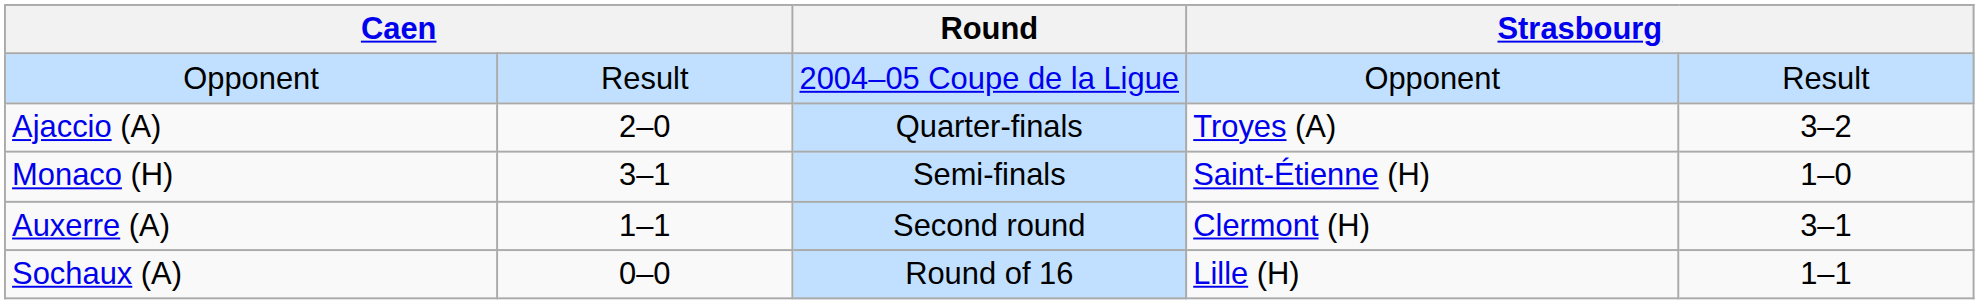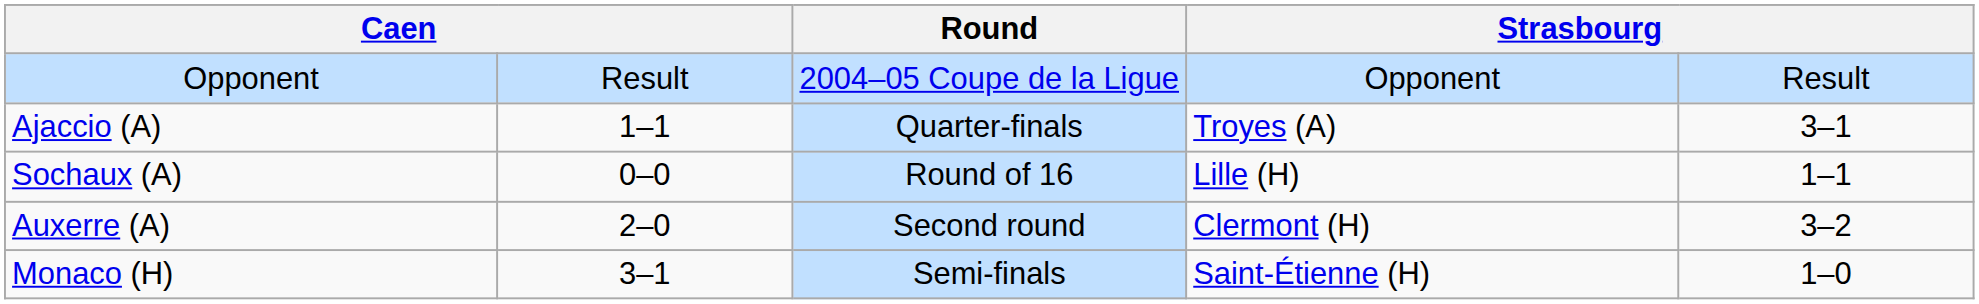Ajaccio (A) | column 2: 2–0 -> 1–1
Ajaccio (A) | column 5: 3–2 -> 3–1
rows swapped: Sochaux (A) <-> Monaco (H)
Auxerre (A) | column 2: 1–1 -> 2–0
Auxerre (A) | column 5: 3–1 -> 3–2
